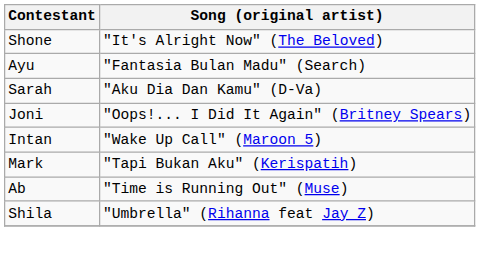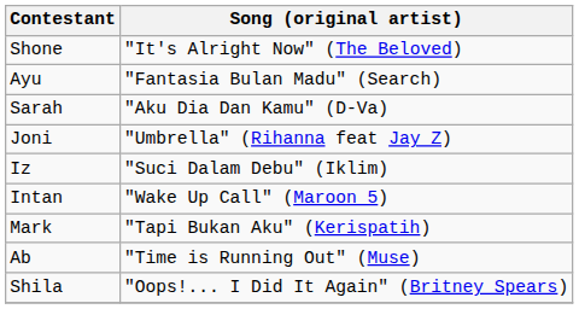Joni | Song (original artist): "Oops!... I Did It Again" (Britney Spears) -> "Umbrella" (Rihanna feat Jay Z)
+ row: Iz | "Suci Dalam Debu" (Iklim)
Shila | Song (original artist): "Umbrella" (Rihanna feat Jay Z) -> "Oops!... I Did It Again" (Britney Spears)
